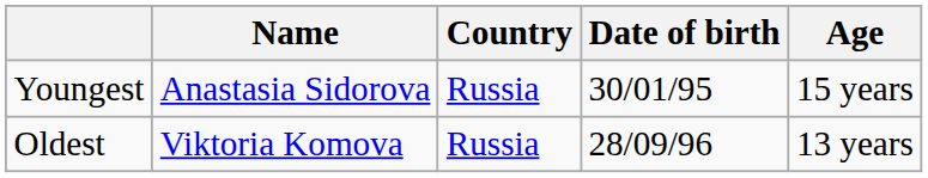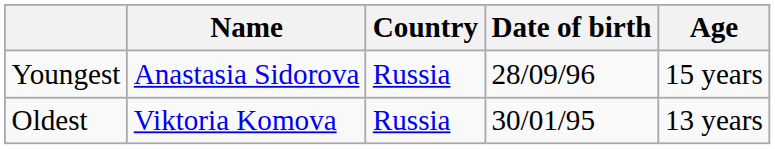Youngest | Date of birth: 30/01/95 -> 28/09/96
Oldest | Date of birth: 28/09/96 -> 30/01/95
